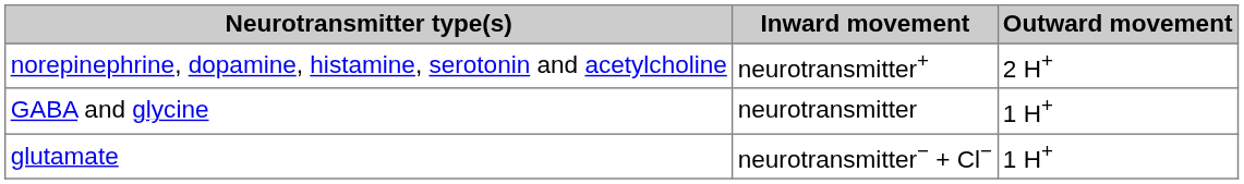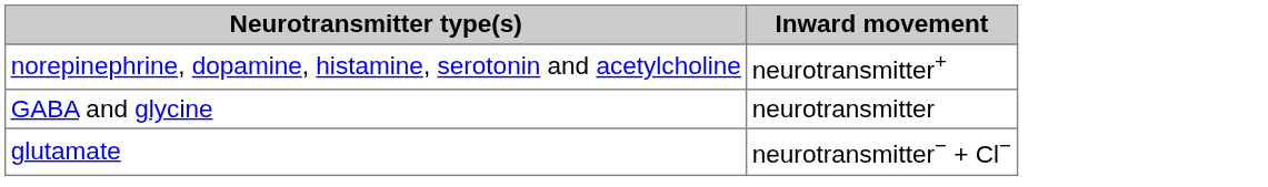- column: Outward movement | 2 H+ | 1 H+ | 1 H+
